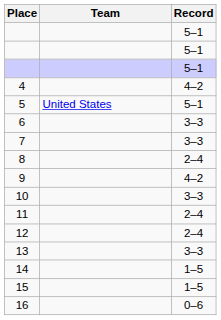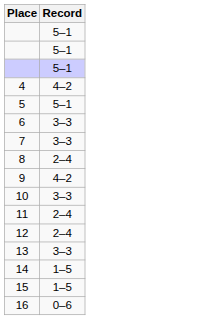- column: Team | United States
